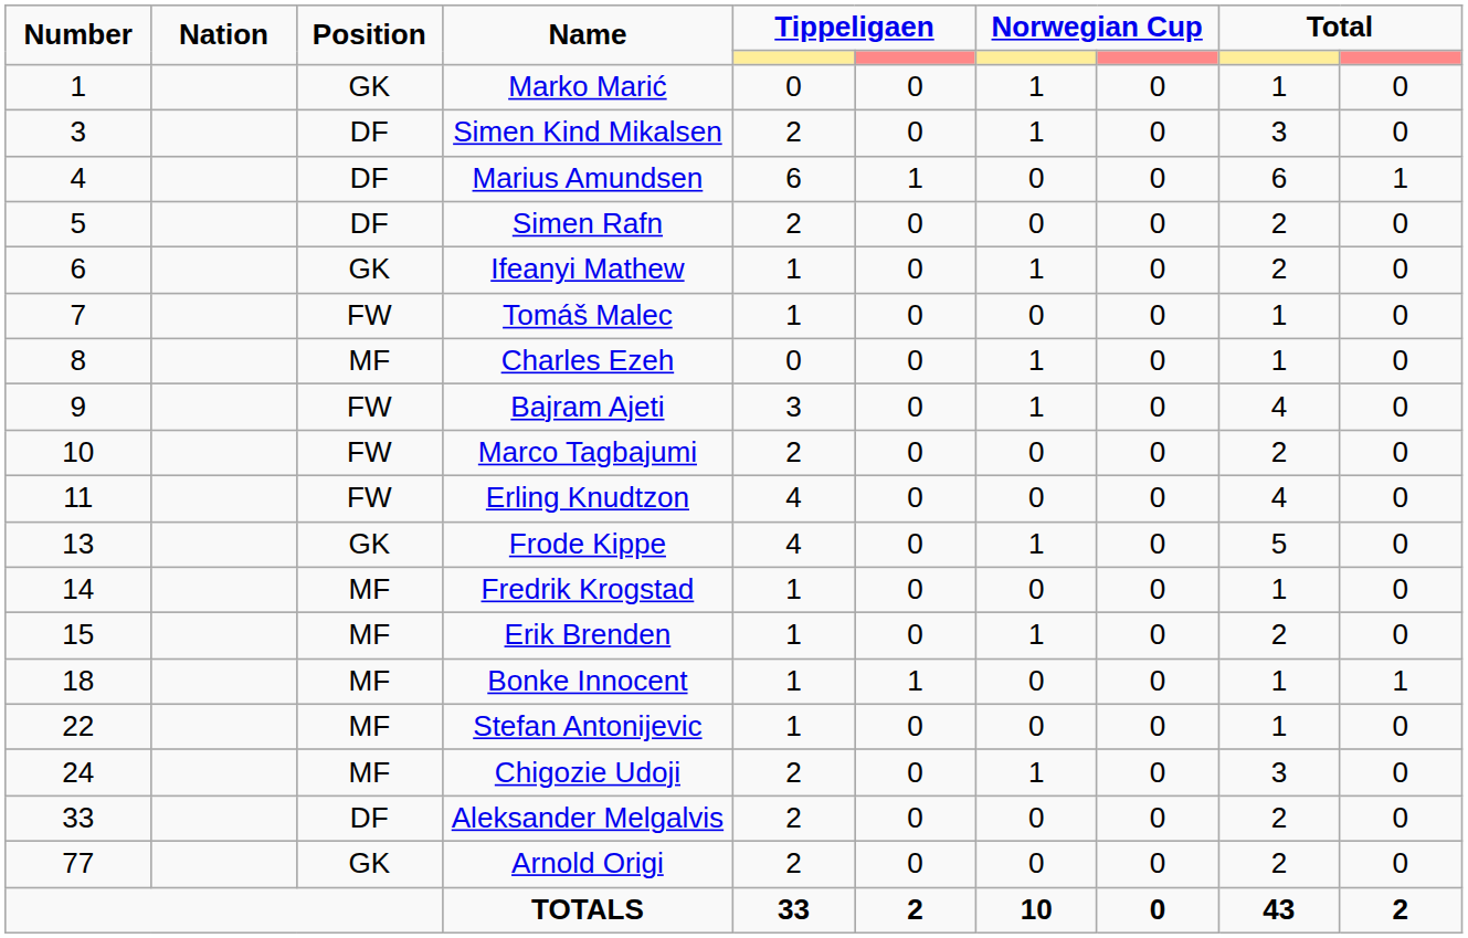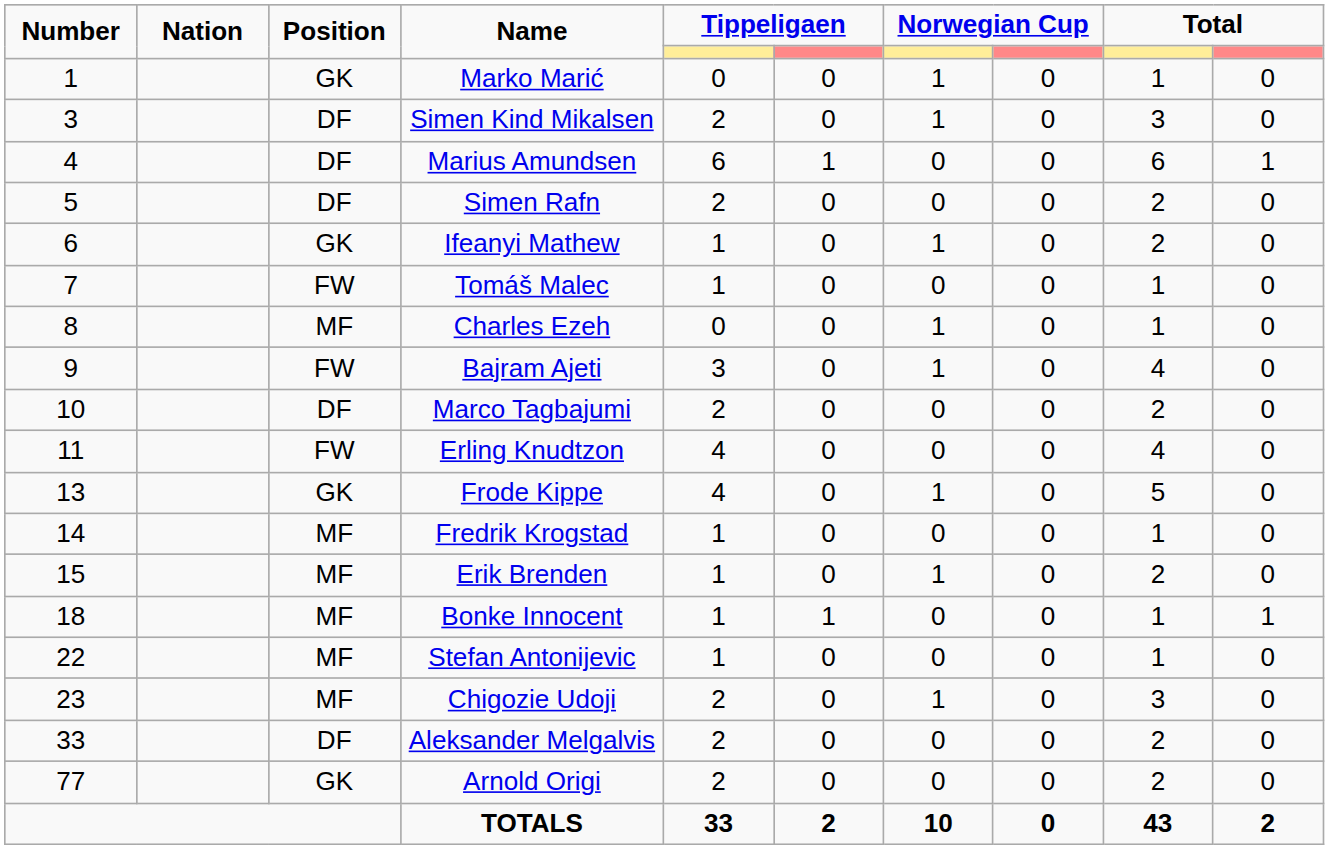Marco Tagbajumi | Position: FW -> DF
Chigozie Udoji | Number: 24 -> 23
